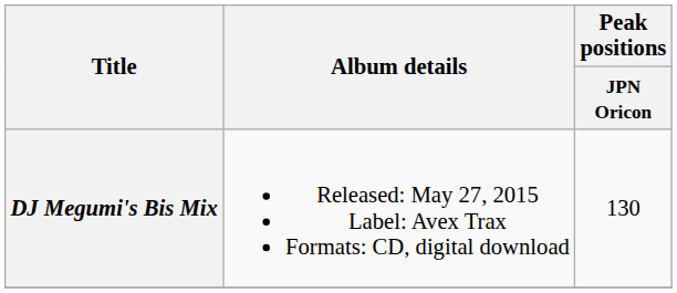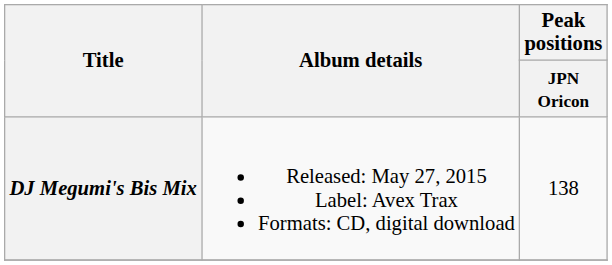DJ Megumi's Bis Mix | Peak positions / JPN Oricon: 130 -> 138
